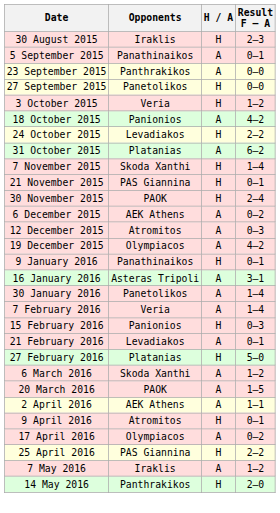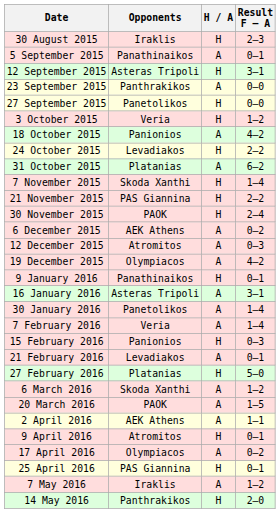+ row: 12 September 2015 | Asteras Tripoli | H | 3–1
21 November 2015 | Result F – A: 0–1 -> 2–2
25 April 2016 | Result F – A: 2–2 -> 0–1
